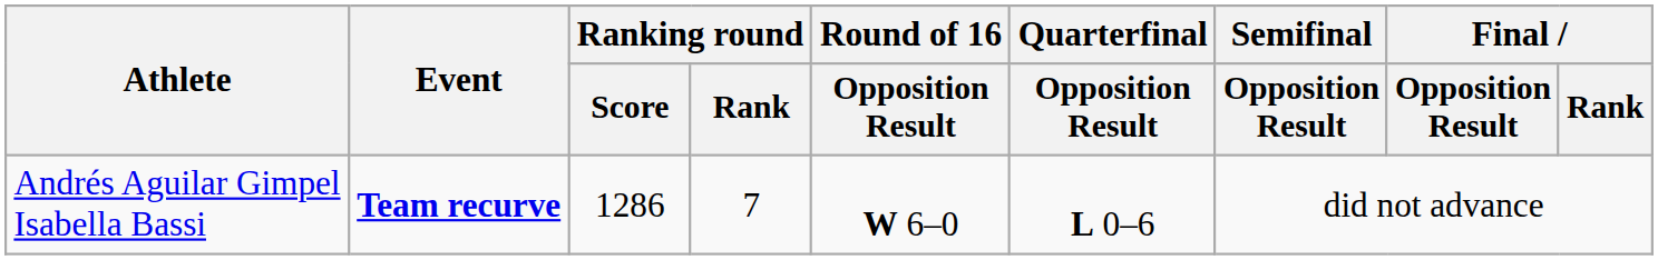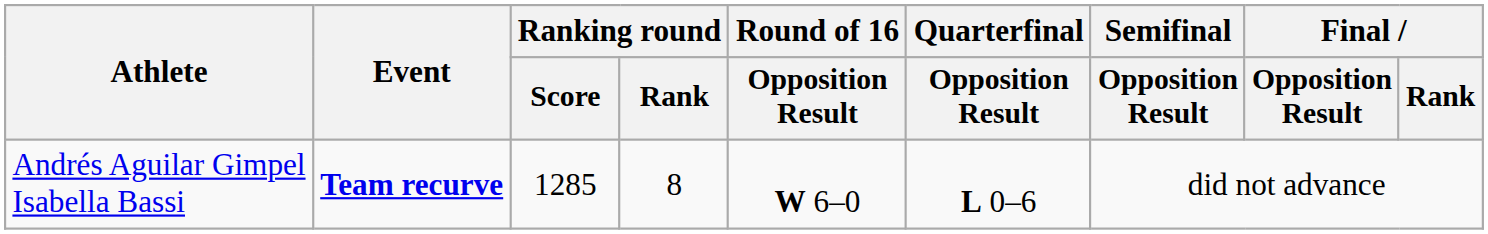Andrés Aguilar Gimpel Isabella Bassi | Ranking round / Score: 1286 -> 1285
Andrés Aguilar Gimpel Isabella Bassi | Ranking round / Rank: 7 -> 8
